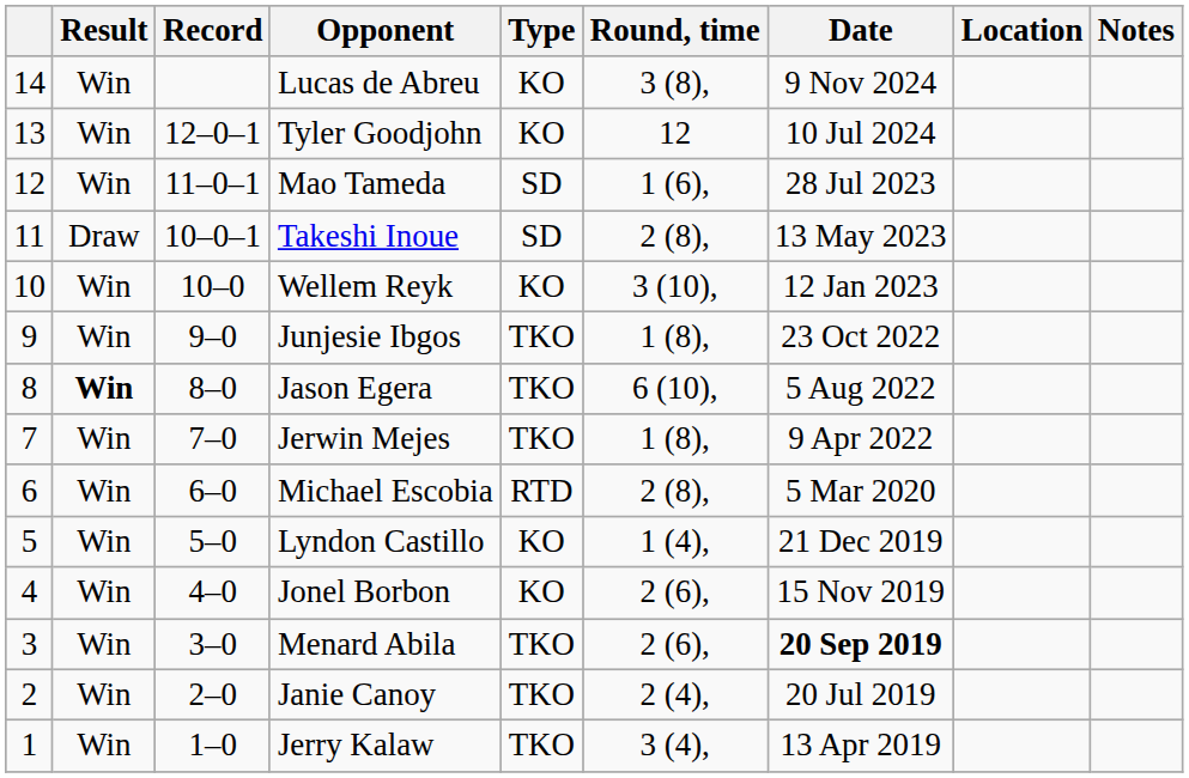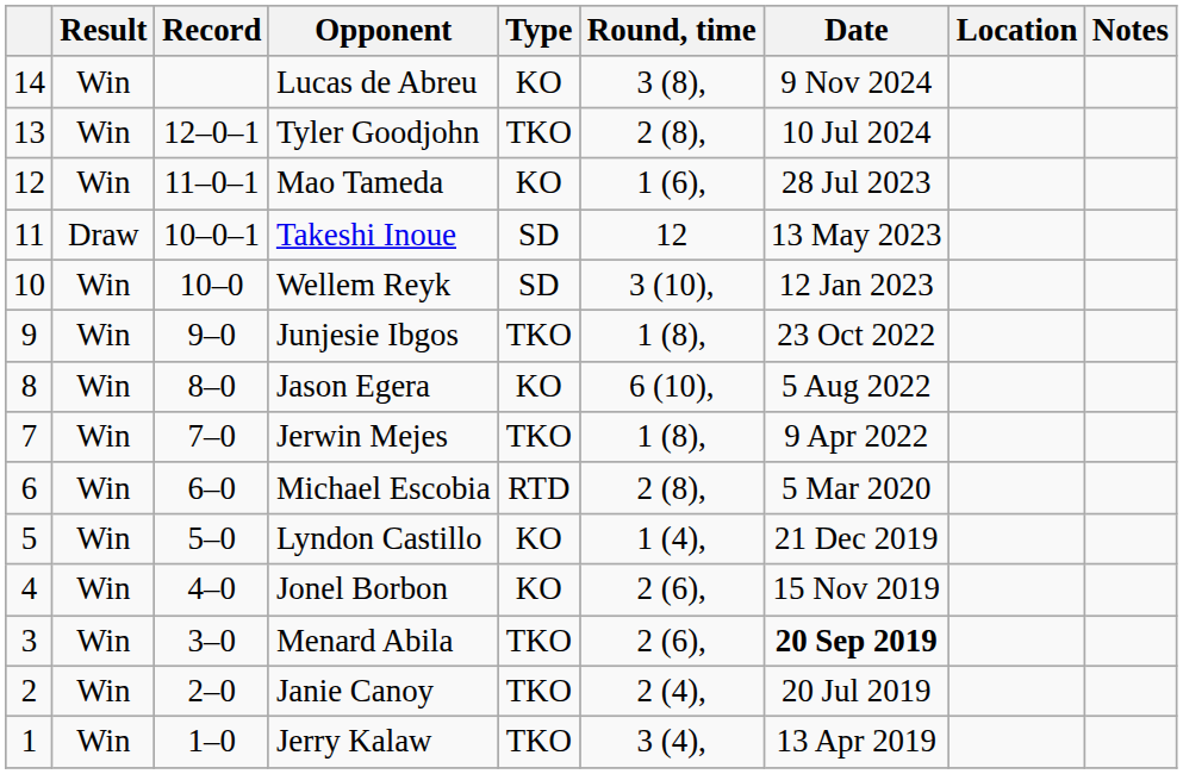Tyler Goodjohn | Type: KO -> TKO
Tyler Goodjohn | Round, time: 12 -> 2 (8),
Mao Tameda | Type: SD -> KO
Takeshi Inoue | Round, time: 2 (8), -> 12
Wellem Reyk | Type: KO -> SD
Jason Egera | Result: bold -> normal
Jason Egera | Type: TKO -> KO
